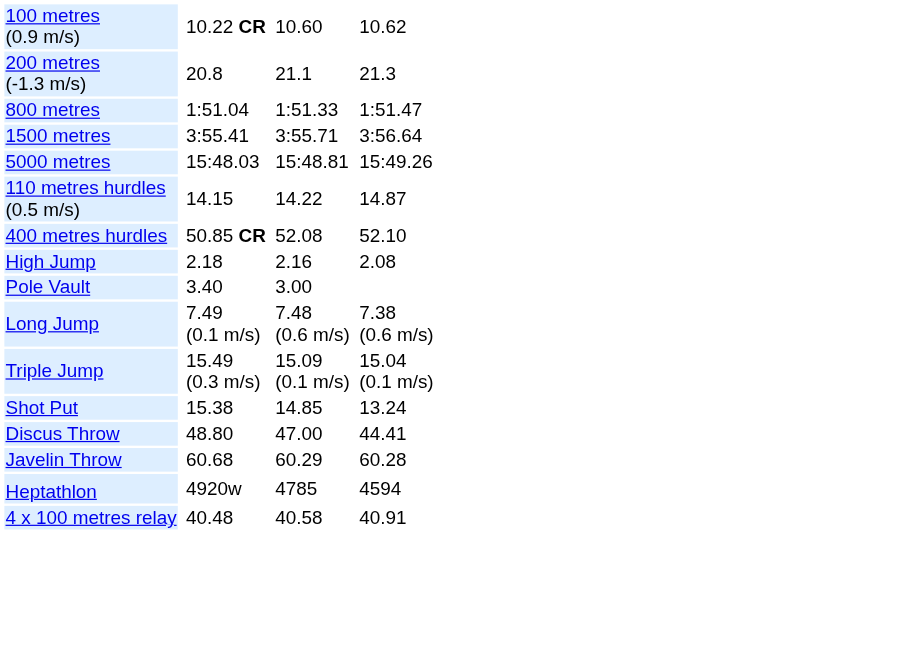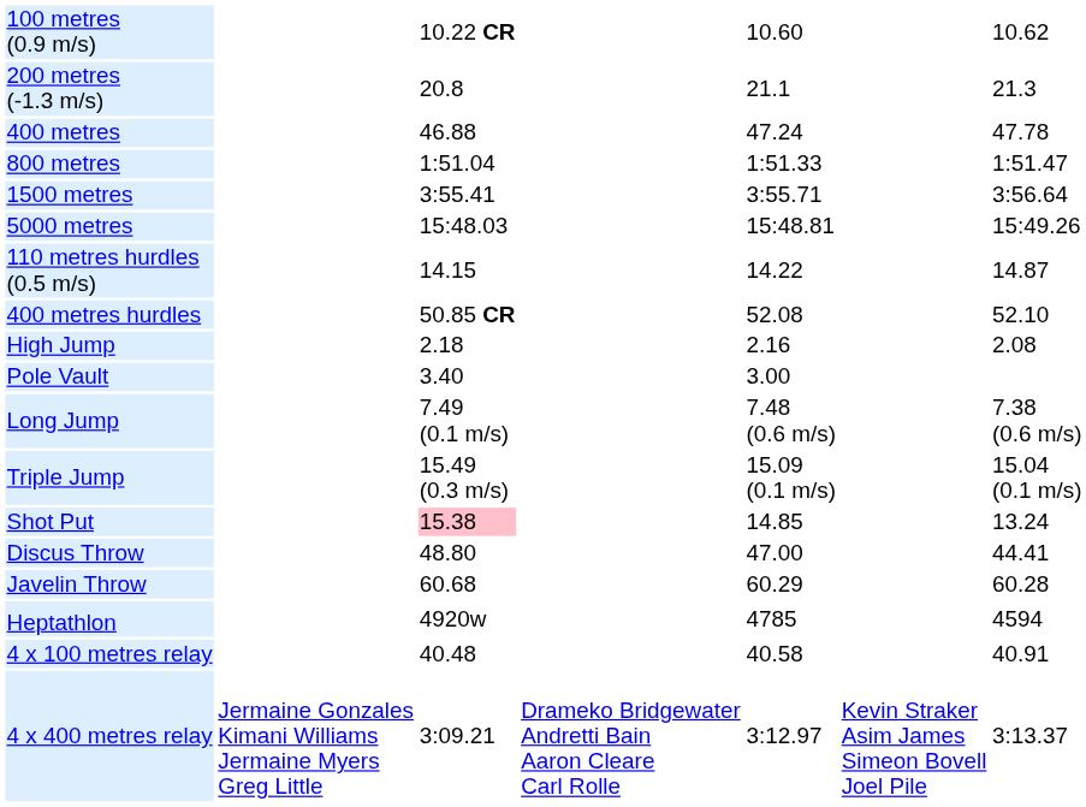+ row: 400 metres | 46.88 | 47.24 | 47.78
Shot Put | column 3: no background -> pink background
+ row: 4 x 400 metres relay | Jermaine Gonzales Kimani Williams Jermaine Myers Greg Little | 3:09.21 | Drameko Bridgewater Andretti Bain Aaron Cleare Carl Rolle | 3:12.97 | Kevin Straker Asim James Simeon Bovell Joel Pile | 3:13.37
